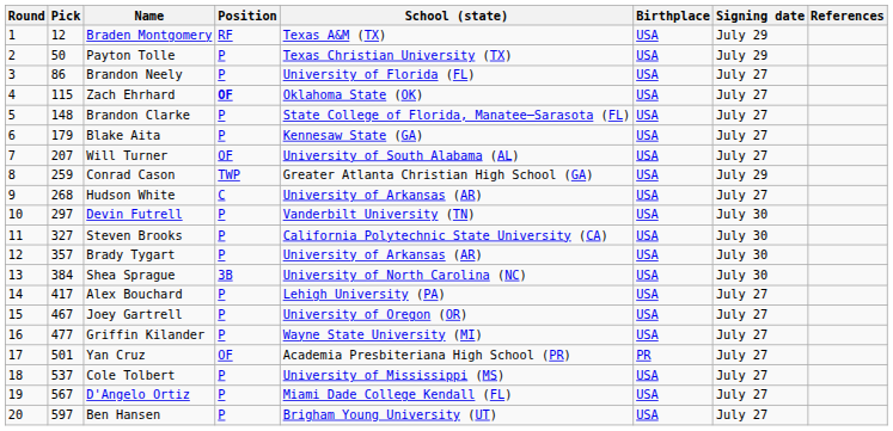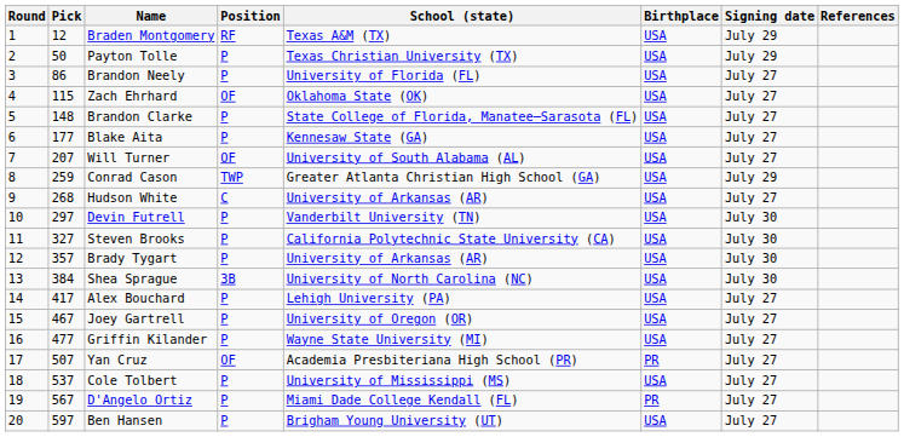Zach Ehrhard | Position: bold -> normal
Blake Aita | Pick: 179 -> 177
Yan Cruz | Pick: 501 -> 507
D'Angelo Ortiz | Birthplace: USA -> PR
